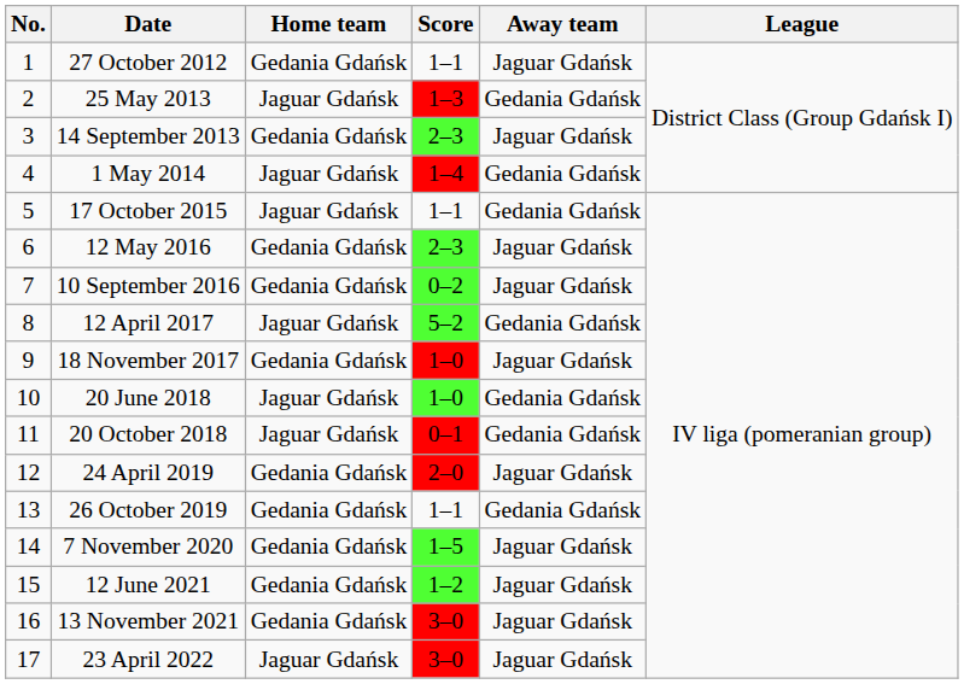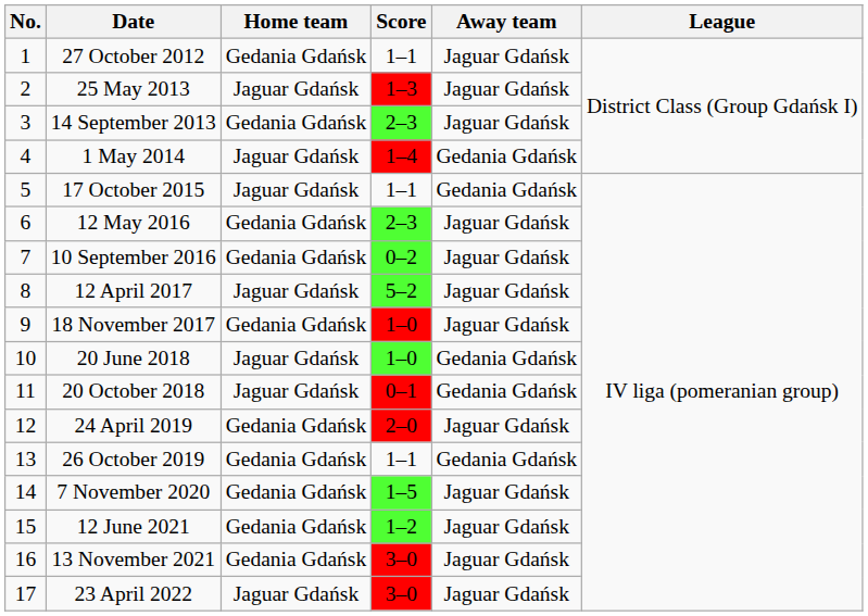25 May 2013 | Away team: Gedania Gdańsk -> Jaguar Gdańsk
12 April 2017 | Away team: Gedania Gdańsk -> Jaguar Gdańsk
